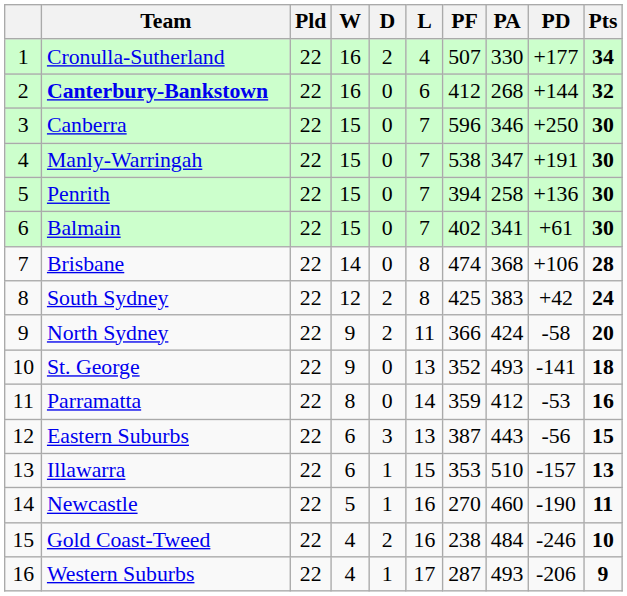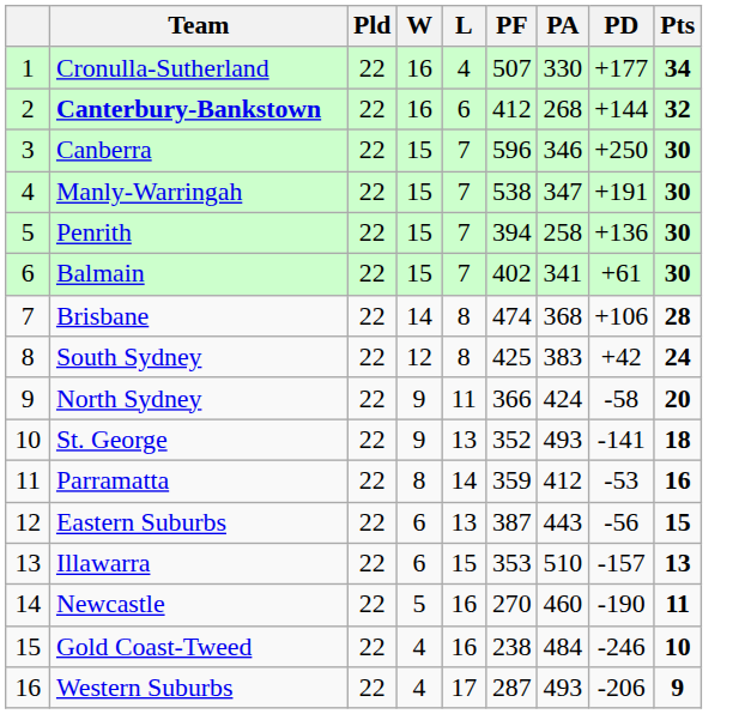- column: D | 2 | 0 | 0 | 0 | 0 | 0 | 0 | 2 | 2 | 0 | 0 | 3 | 1 | 1 | 2 | 1
